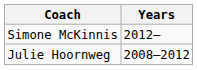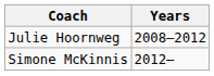rows swapped: Julie Hoornweg <-> Simone McKinnis
